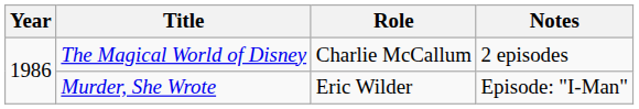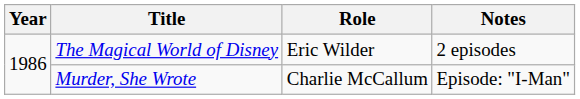The Magical World of Disney | Role: Charlie McCallum -> Eric Wilder
Murder, She Wrote | Role: Eric Wilder -> Charlie McCallum
